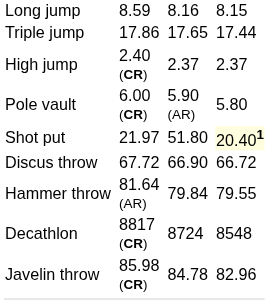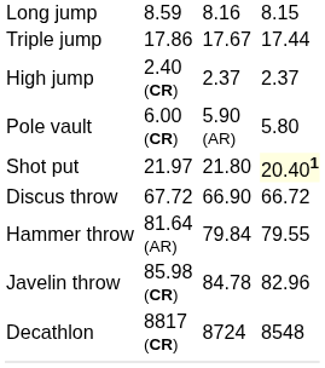Triple jump | column 5: 17.65 -> 17.67
Shot put | column 5: 51.80 -> 21.80
rows swapped: Javelin throw <-> Decathlon
